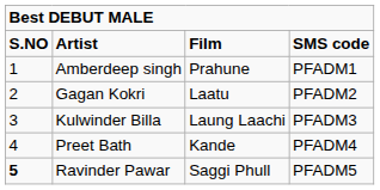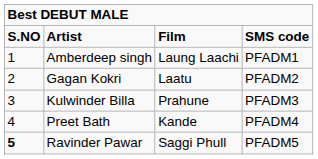Amberdeep singh | column 3: Prahune -> Laung Laachi
Kulwinder Billa | column 3: Laung Laachi -> Prahune
